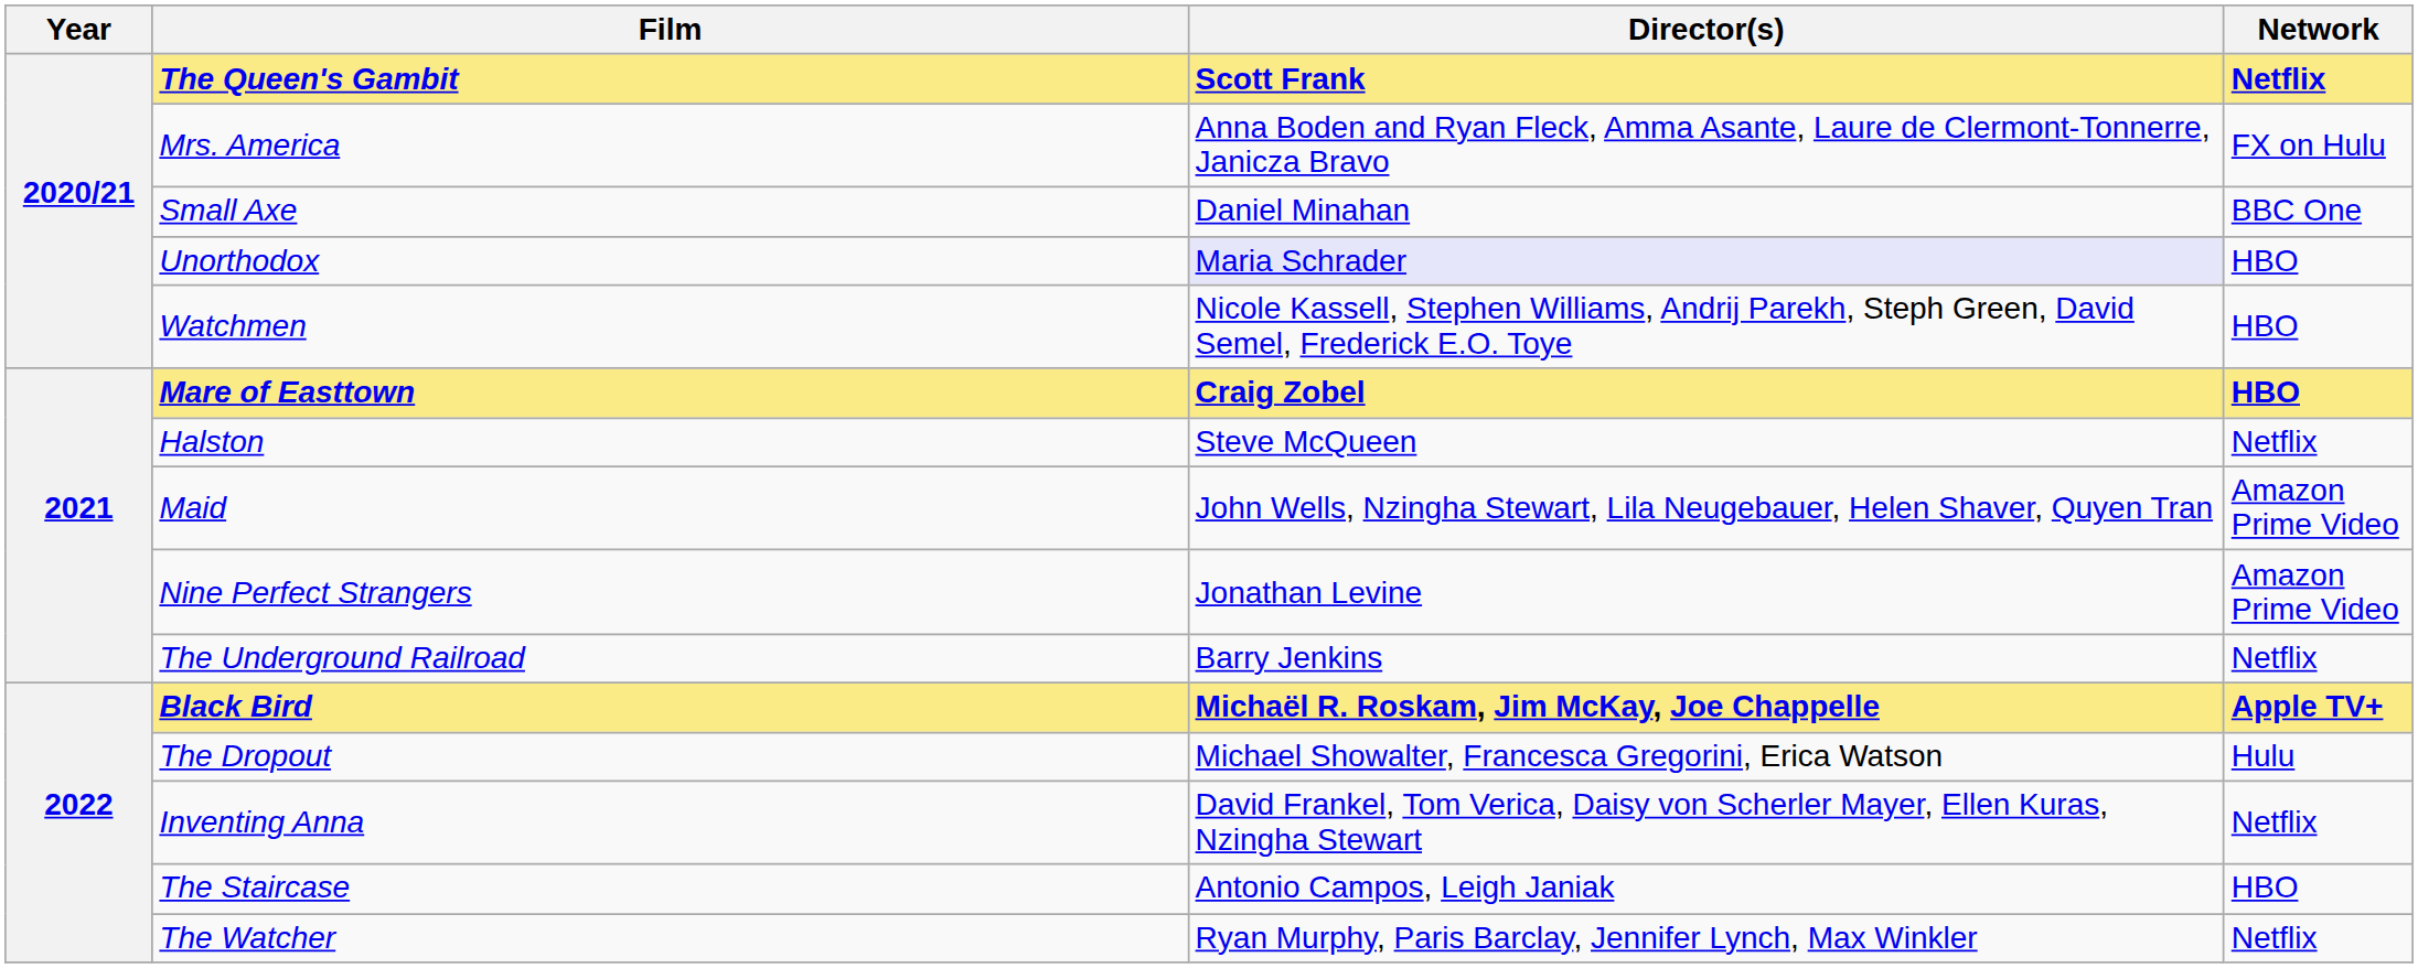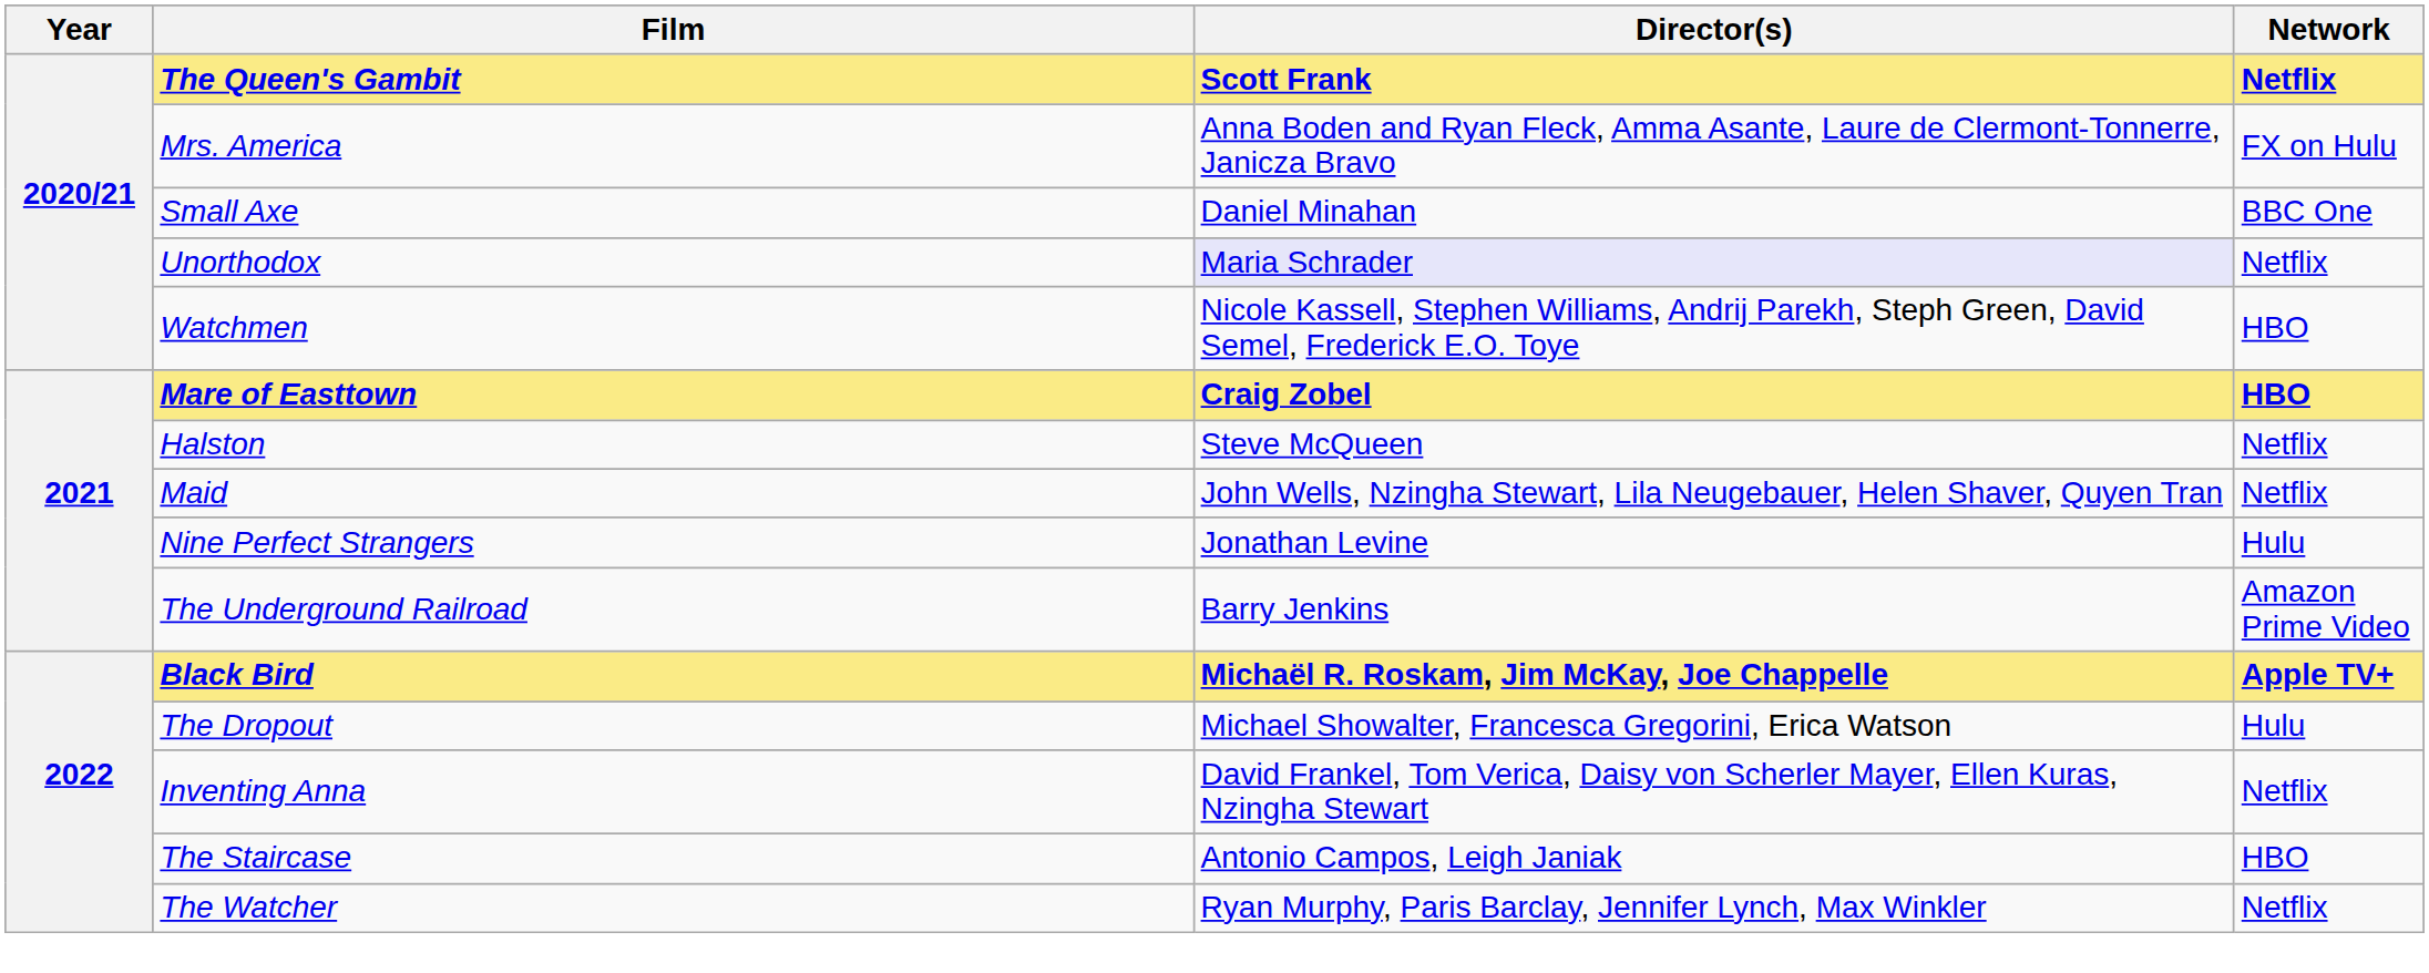Unorthodox | Network: HBO -> Netflix
Maid | Network: Amazon Prime Video -> Netflix
Nine Perfect Strangers | Network: Amazon Prime Video -> Hulu
The Underground Railroad | Network: Netflix -> Amazon Prime Video
